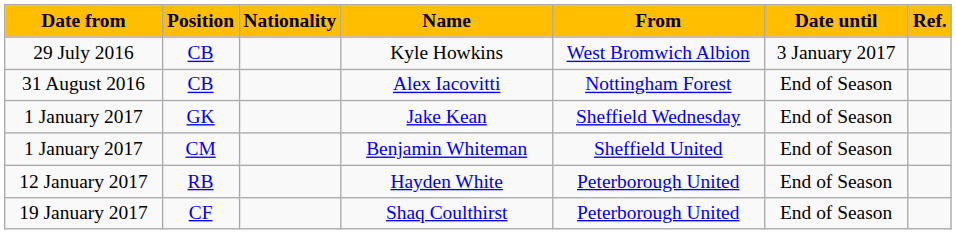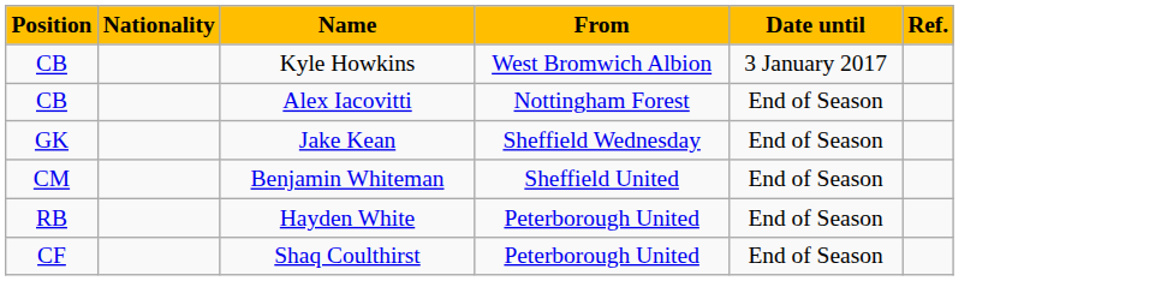- column: Date from | 29 July 2016 | 31 August 2016 | 1 January 2017 | 1 January 2017 | 12 January 2017 | 19 January 2017
